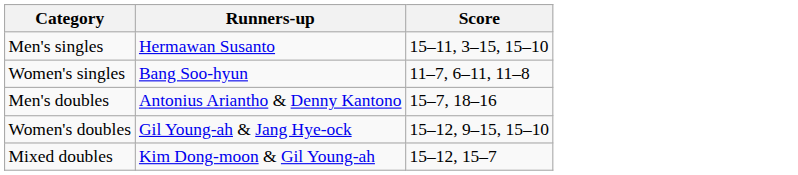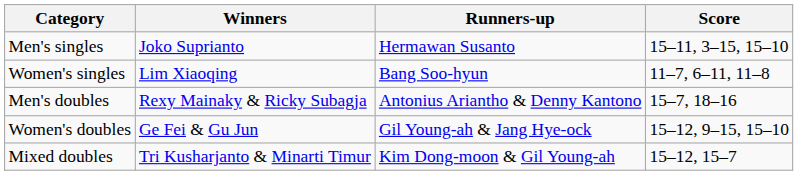+ column: Winners | Joko Suprianto | Lim Xiaoqing | Rexy Mainaky & Ricky Subagja | Ge Fei & Gu Jun | Tri Kusharjanto & Minarti Timur
